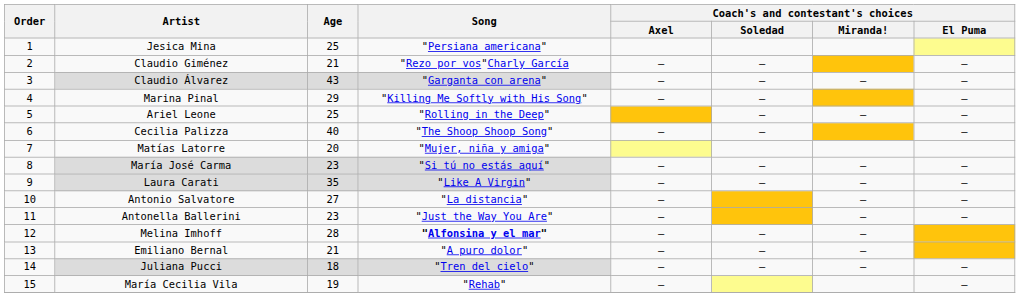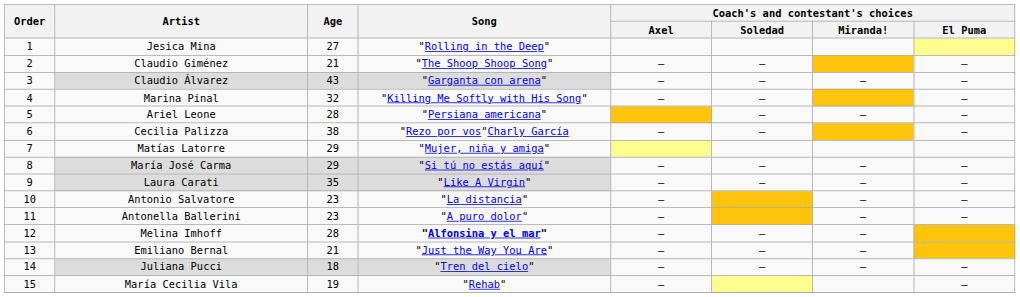Jesica Mina | Age: 25 -> 27
Jesica Mina | Song: "Persiana americana" -> "Rolling in the Deep"
Claudio Giménez | Song: "Rezo por vos"Charly García -> "The Shoop Shoop Song"
Marina Pinal | Age: 29 -> 32
Ariel Leone | Age: 25 -> 28
Ariel Leone | Song: "Rolling in the Deep" -> "Persiana americana"
Cecilia Palizza | Age: 40 -> 38
Cecilia Palizza | Song: "The Shoop Shoop Song" -> "Rezo por vos"Charly García
Matías Latorre | Age: 20 -> 29
María José Carma | Age: 23 -> 29
Antonio Salvatore | Age: 27 -> 23
Antonella Ballerini | Song: "Just the Way You Are" -> "A puro dolor"
Emiliano Bernal | Song: "A puro dolor" -> "Just the Way You Are"
